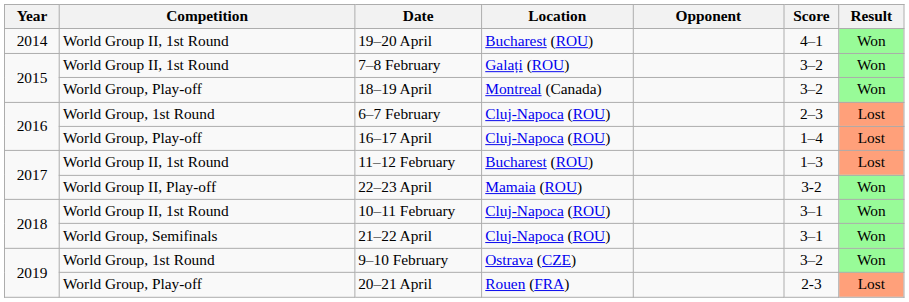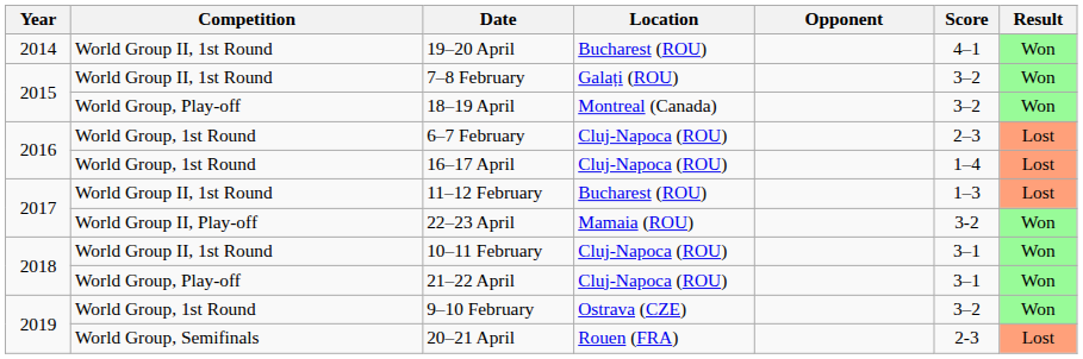16–17 April | Competition: World Group, Play-off -> World Group, 1st Round
21–22 April | Competition: World Group, Semifinals -> World Group, Play-off
20–21 April | Competition: World Group, Play-off -> World Group, Semifinals
